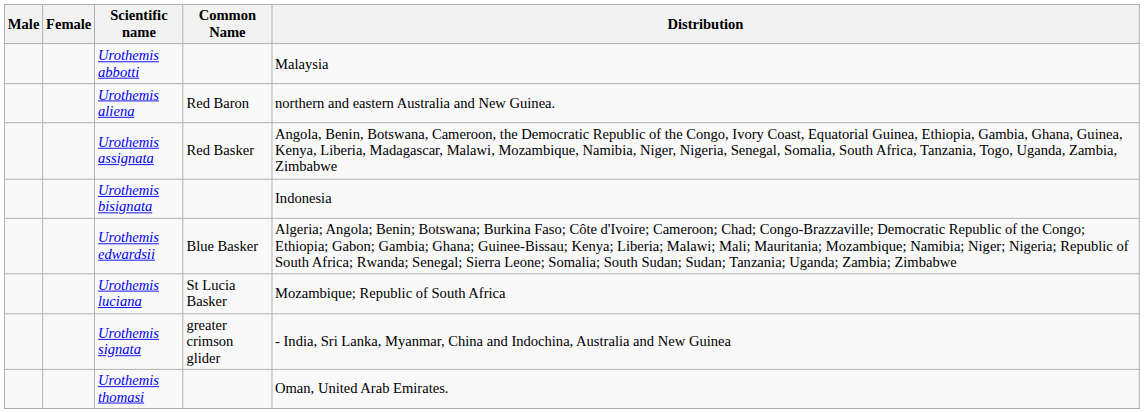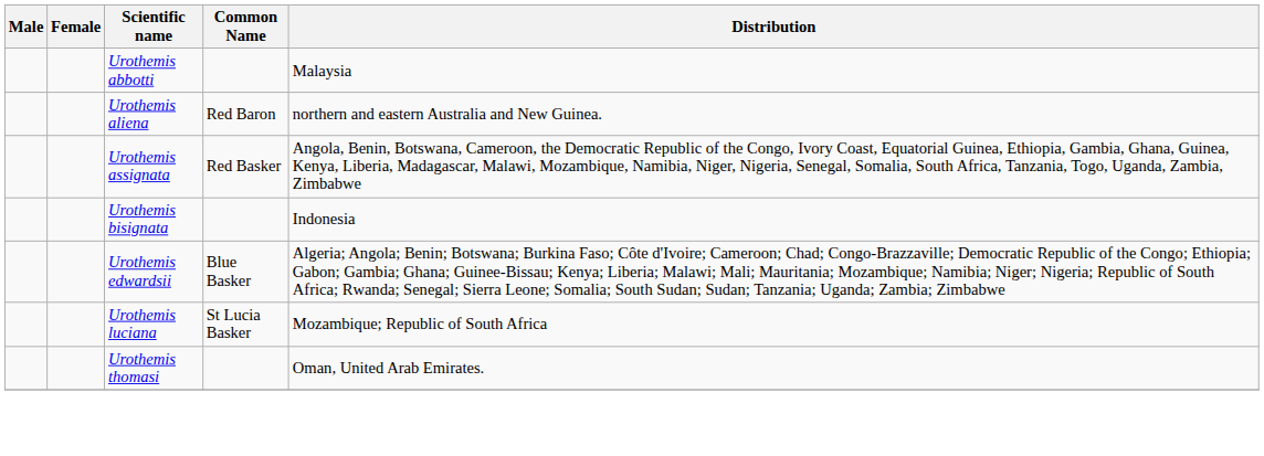- row: Urothemis signata | greater crimson glider | - India, Sri Lanka, Myanmar, China and Indochina, Australia and New Guinea
